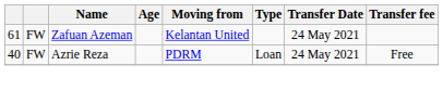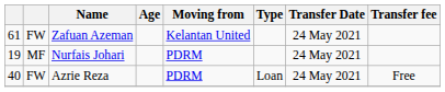+ row: 19 | MF | Nurfais Johari | PDRM | 24 May 2021
